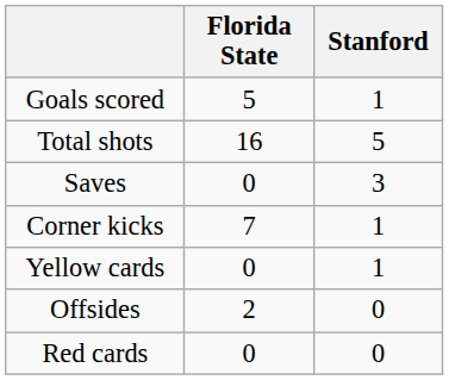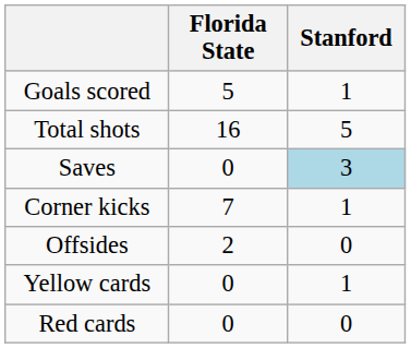Saves | Stanford: no background -> lightblue background
rows swapped: Offsides <-> Yellow cards
